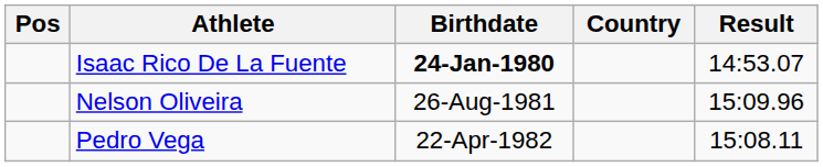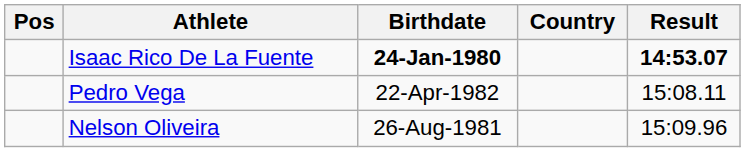Isaac Rico De La Fuente | Result: normal -> bold
rows swapped: Pedro Vega <-> Nelson Oliveira
